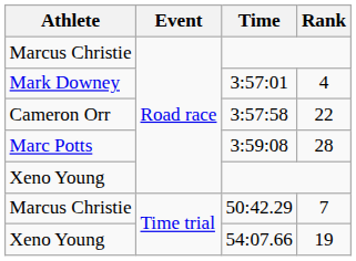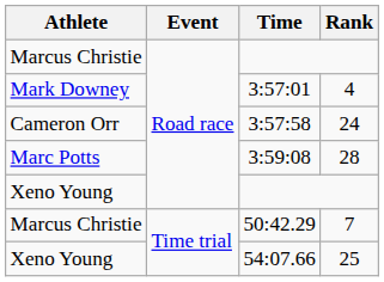3:57:58 | Rank: 22 -> 24
54:07.66 | Rank: 19 -> 25
